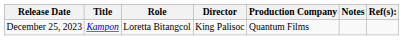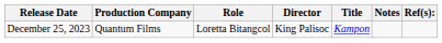columns swapped: Title <-> Production Company
